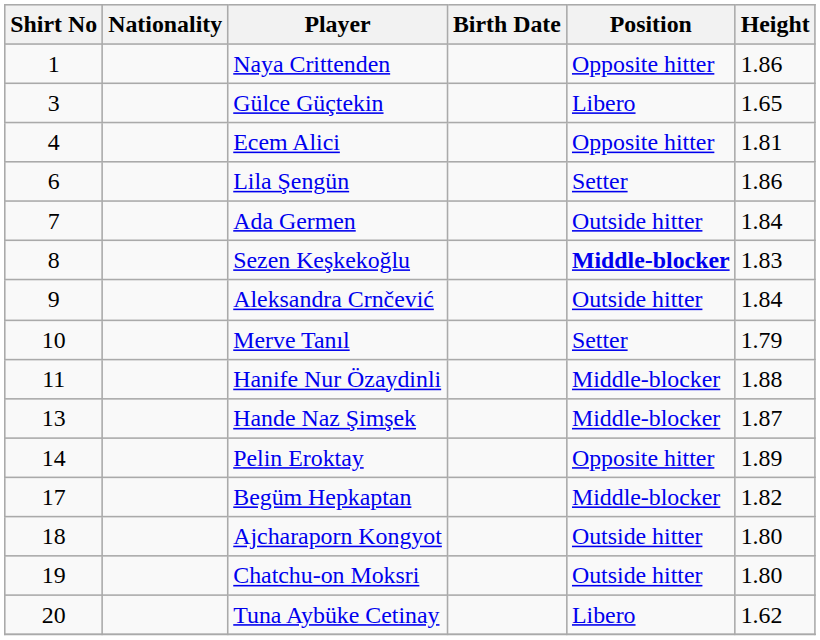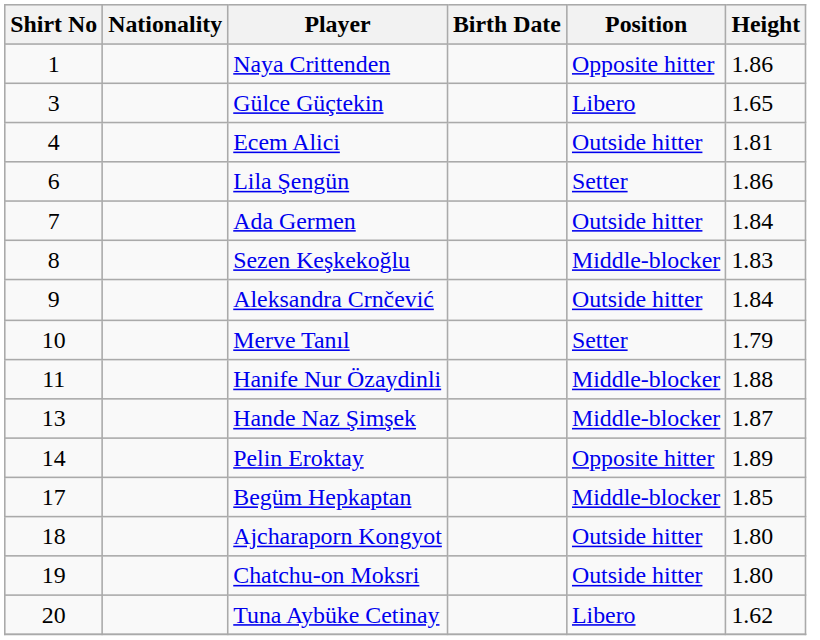Ecem Alici | Position: Opposite hitter -> Outside hitter
Sezen Keşkekoğlu | Position: bold -> normal
Begüm Hepkaptan | Height: 1.82 -> 1.85
